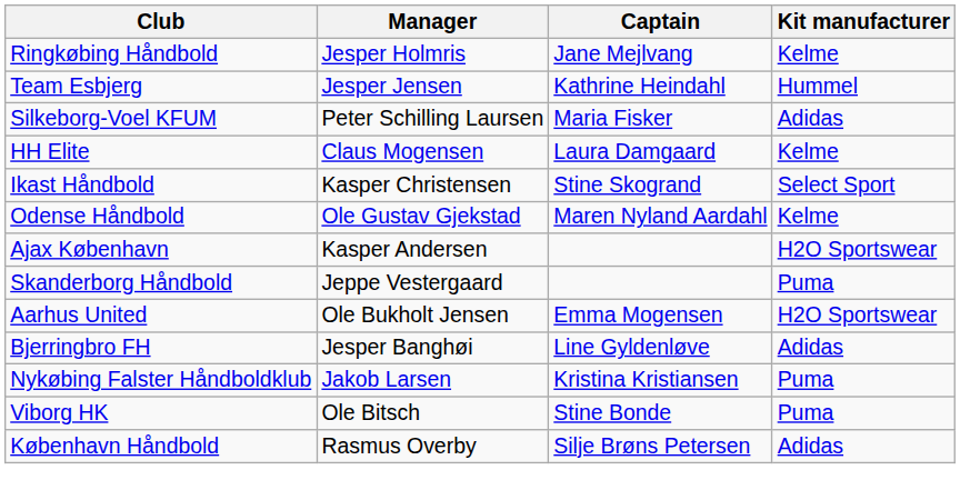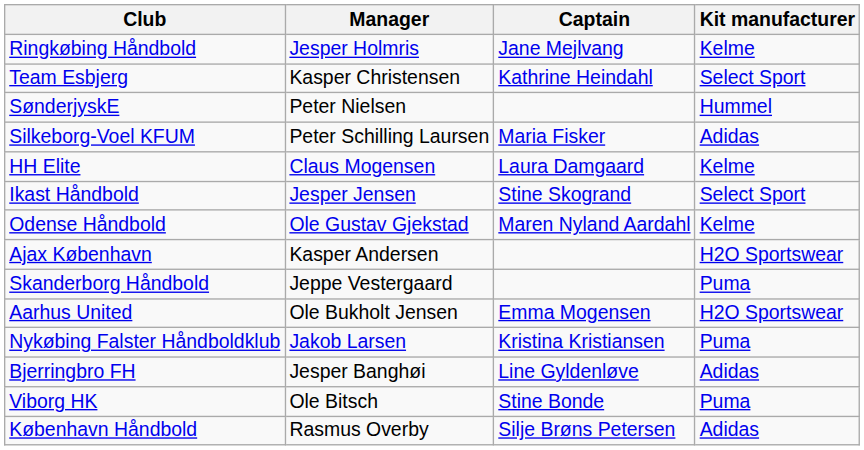Team Esbjerg | Manager: Jesper Jensen -> Kasper Christensen
Team Esbjerg | Kit manufacturer: Hummel -> Select Sport
+ row: SønderjyskE | Peter Nielsen | Hummel
Ikast Håndbold | Manager: Kasper Christensen -> Jesper Jensen
rows swapped: Nykøbing Falster Håndboldklub <-> Bjerringbro FH
